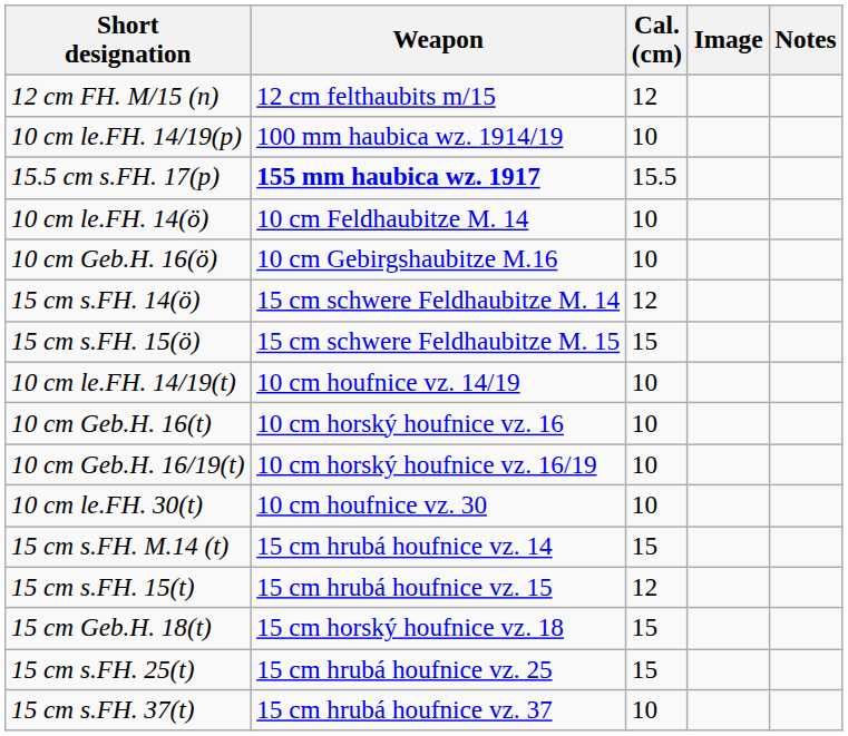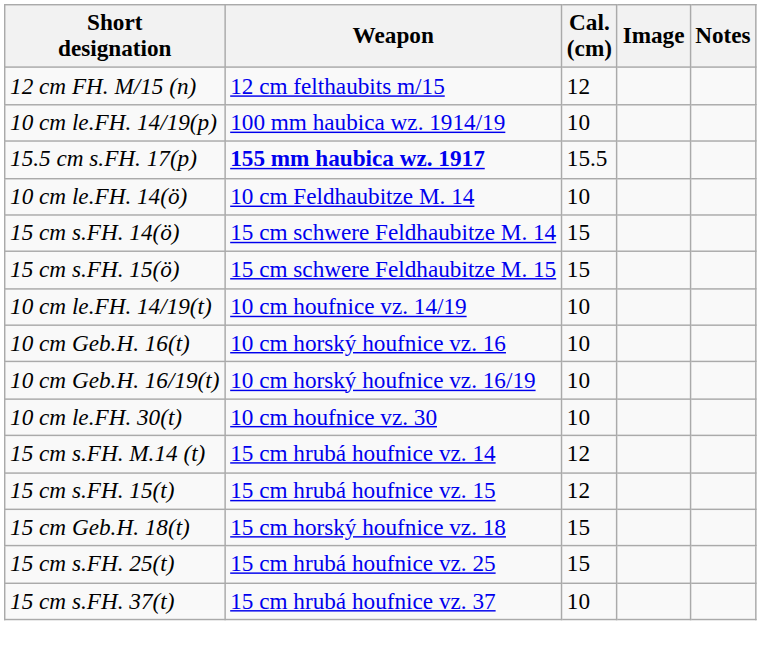- row: 10 cm Geb.H. 16(ö) | 10 cm Gebirgshaubitze M.16 | 10
15 cm s.FH. 14(ö) | Cal. (cm): 12 -> 15
15 cm s.FH. M.14 (t) | Cal. (cm): 15 -> 12
